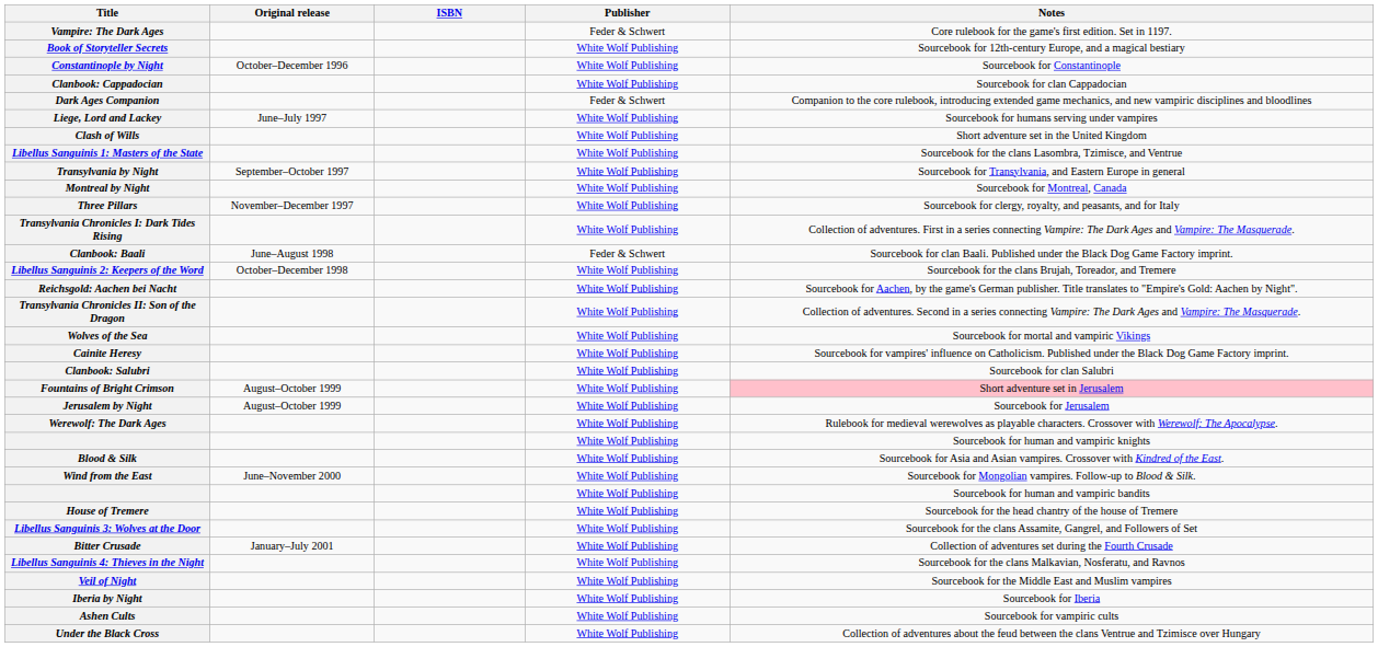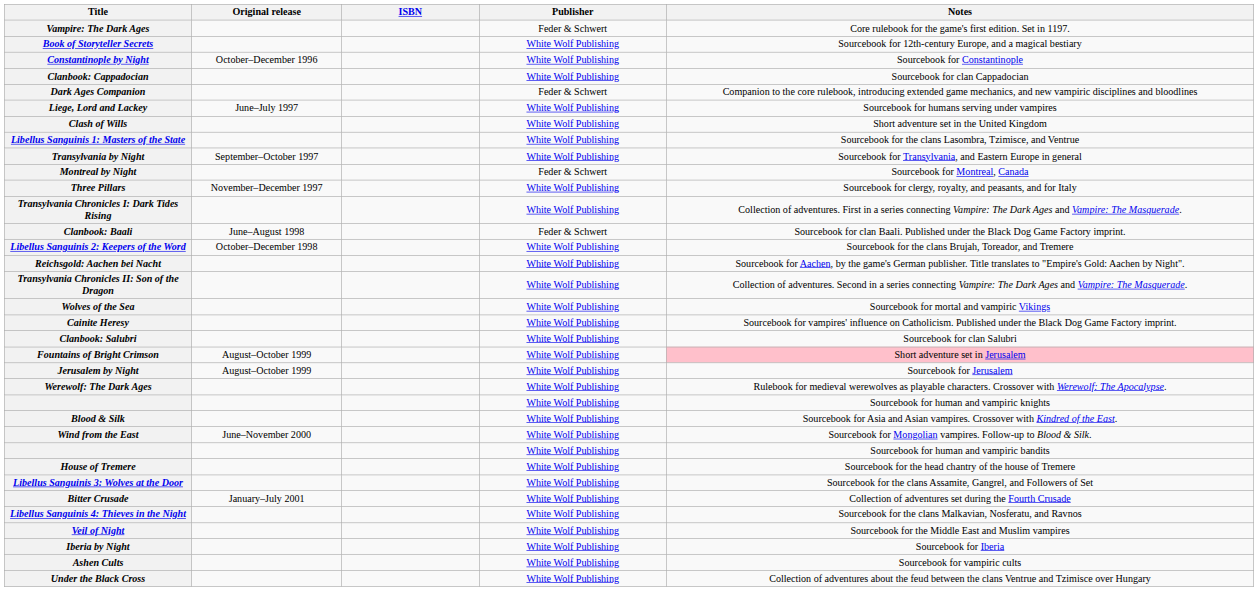Montreal by Night | Publisher: White Wolf Publishing -> Feder & Schwert
